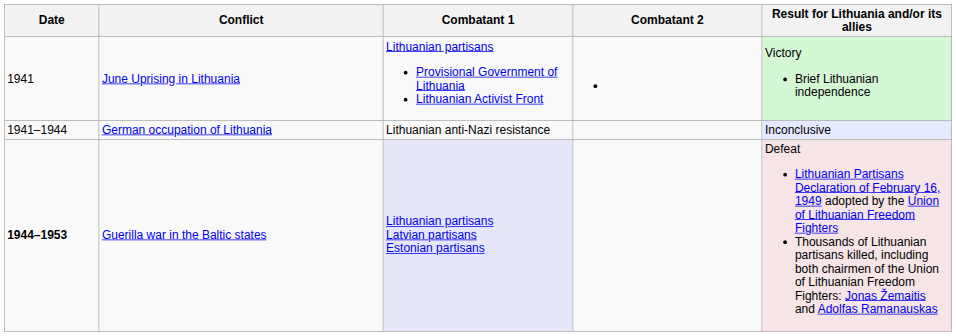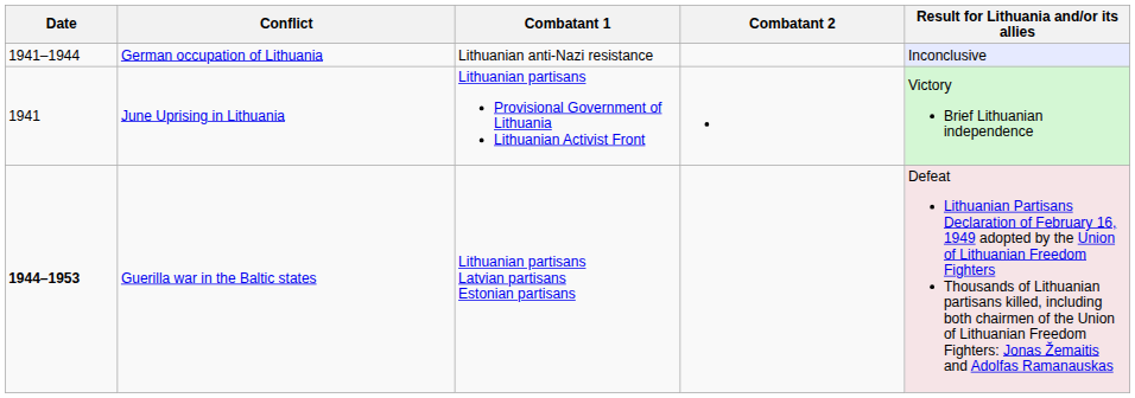rows swapped: June Uprising in Lithuania <-> German occupation of Lithuania
Guerilla war in the Baltic states | Combatant 1: lavender background -> no background
